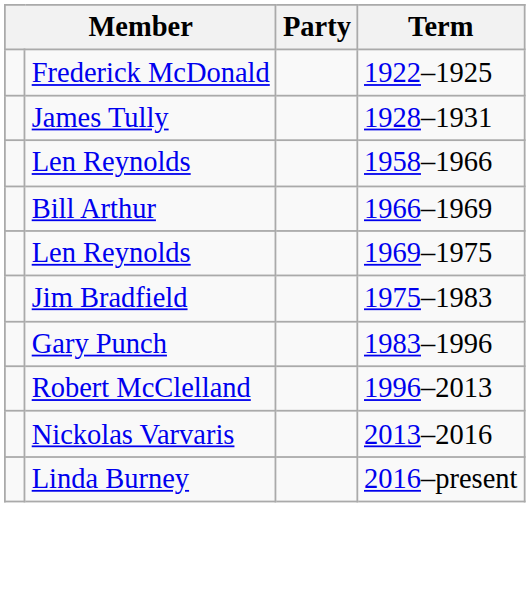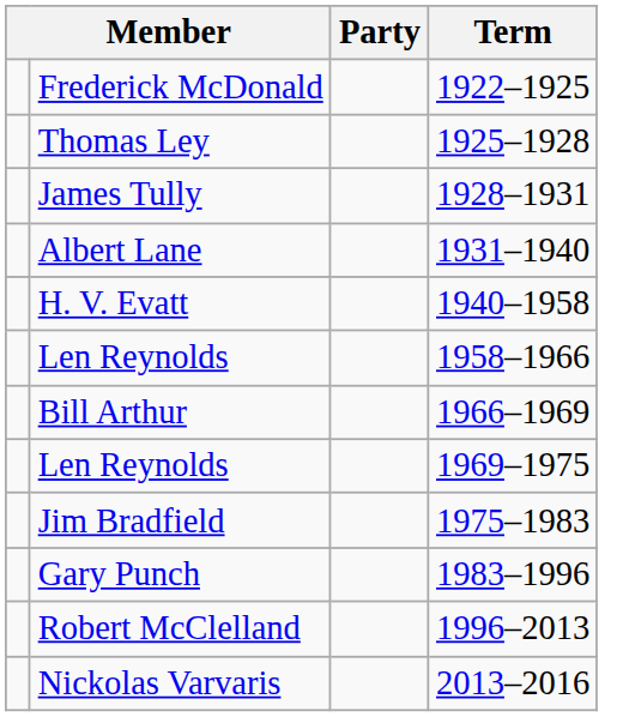+ row: Thomas Ley | 1925–1928
+ row: Albert Lane | 1931–1940
+ row: H. V. Evatt | 1940–1958
- row: Linda Burney | 2016–present
